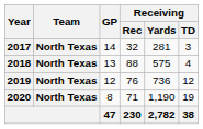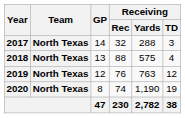2017 | Receiving / Yards: 281 -> 288
2019 | Receiving / Yards: 736 -> 763
2020 | Receiving / Rec: 71 -> 74
